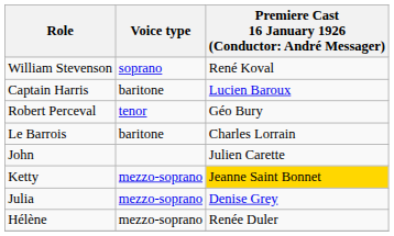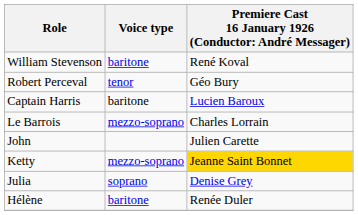William Stevenson | Voice type: soprano -> baritone
rows swapped: Robert Perceval <-> Captain Harris
Le Barrois | Voice type: baritone -> mezzo-soprano
Julia | Voice type: mezzo-soprano -> soprano
Hélène | Voice type: mezzo-soprano -> baritone
